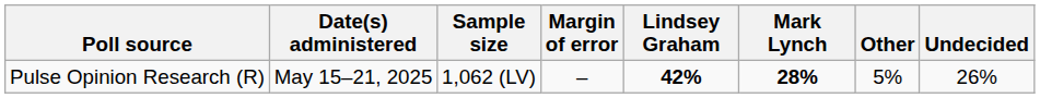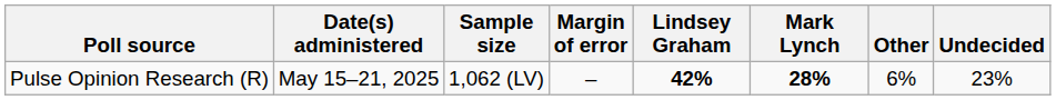Pulse Opinion Research (R) | Other: 5% -> 6%
Pulse Opinion Research (R) | Undecided: 26% -> 23%
